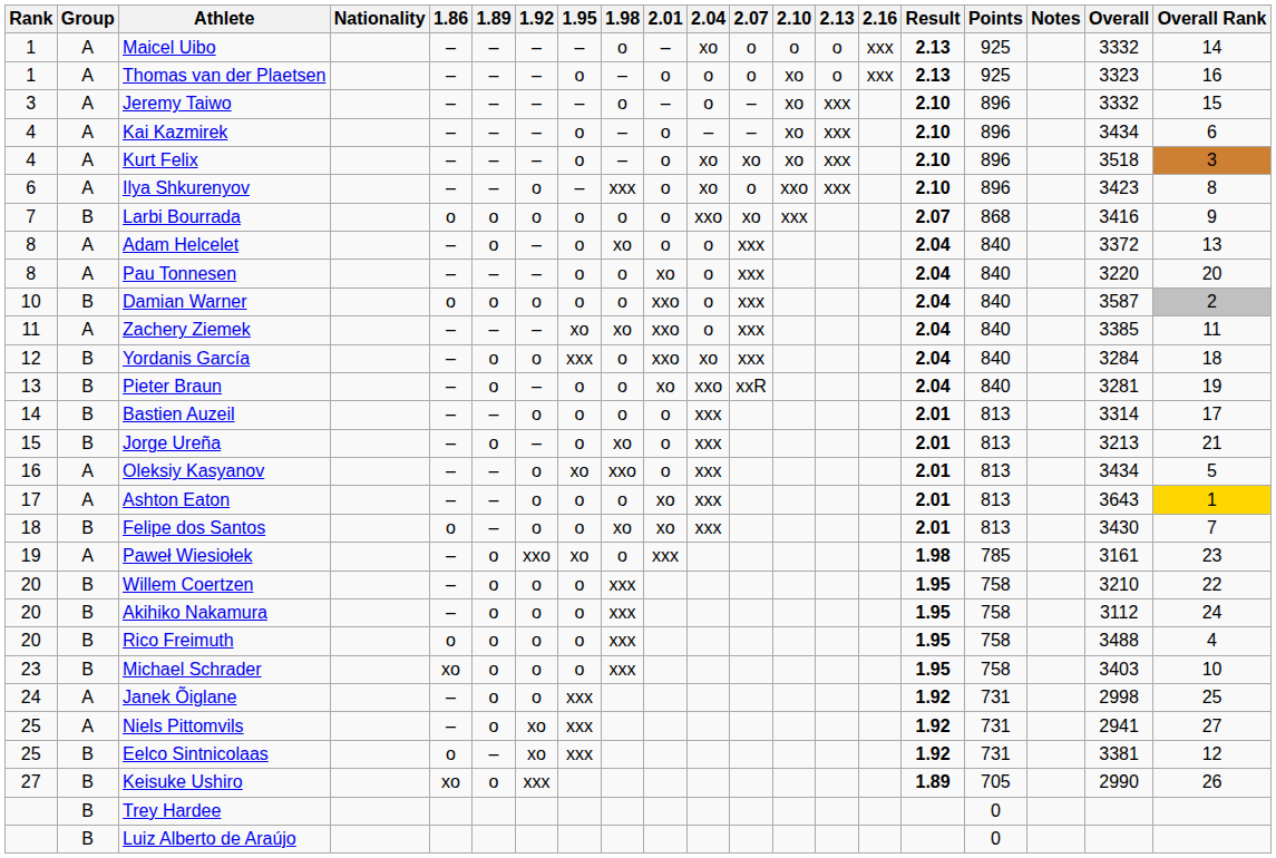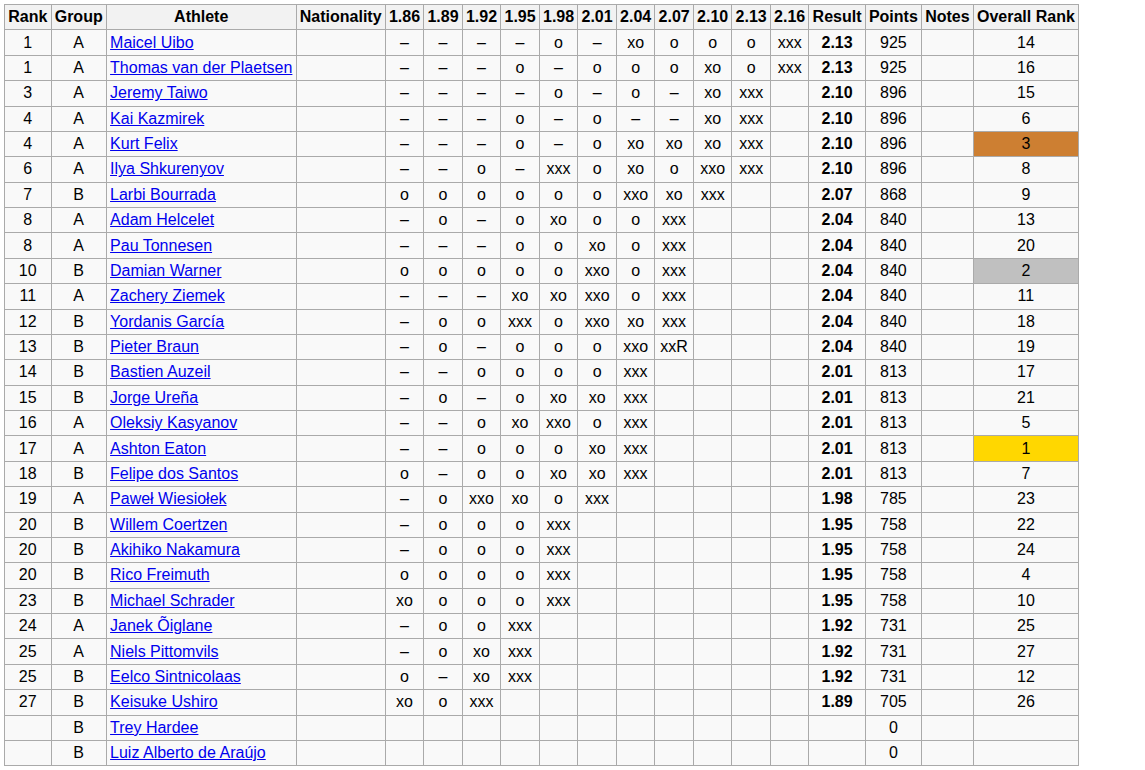- column: Overall | 3332 | 3323 | 3332 | 3434 | 3518 | 3423 | 3416 | 3372 | 3220 | 3587 | 3385 | 3284 | 3281 | 3314 | 3213 | 3434 | 3643 | 3430 | 3161 | 3210 | 3112 | 3488 | 3403 | 2998 | 2941 | 3381 | 2990
Pieter Braun | 2.01: xo -> o
Jorge Ureña | 2.01: o -> xo
